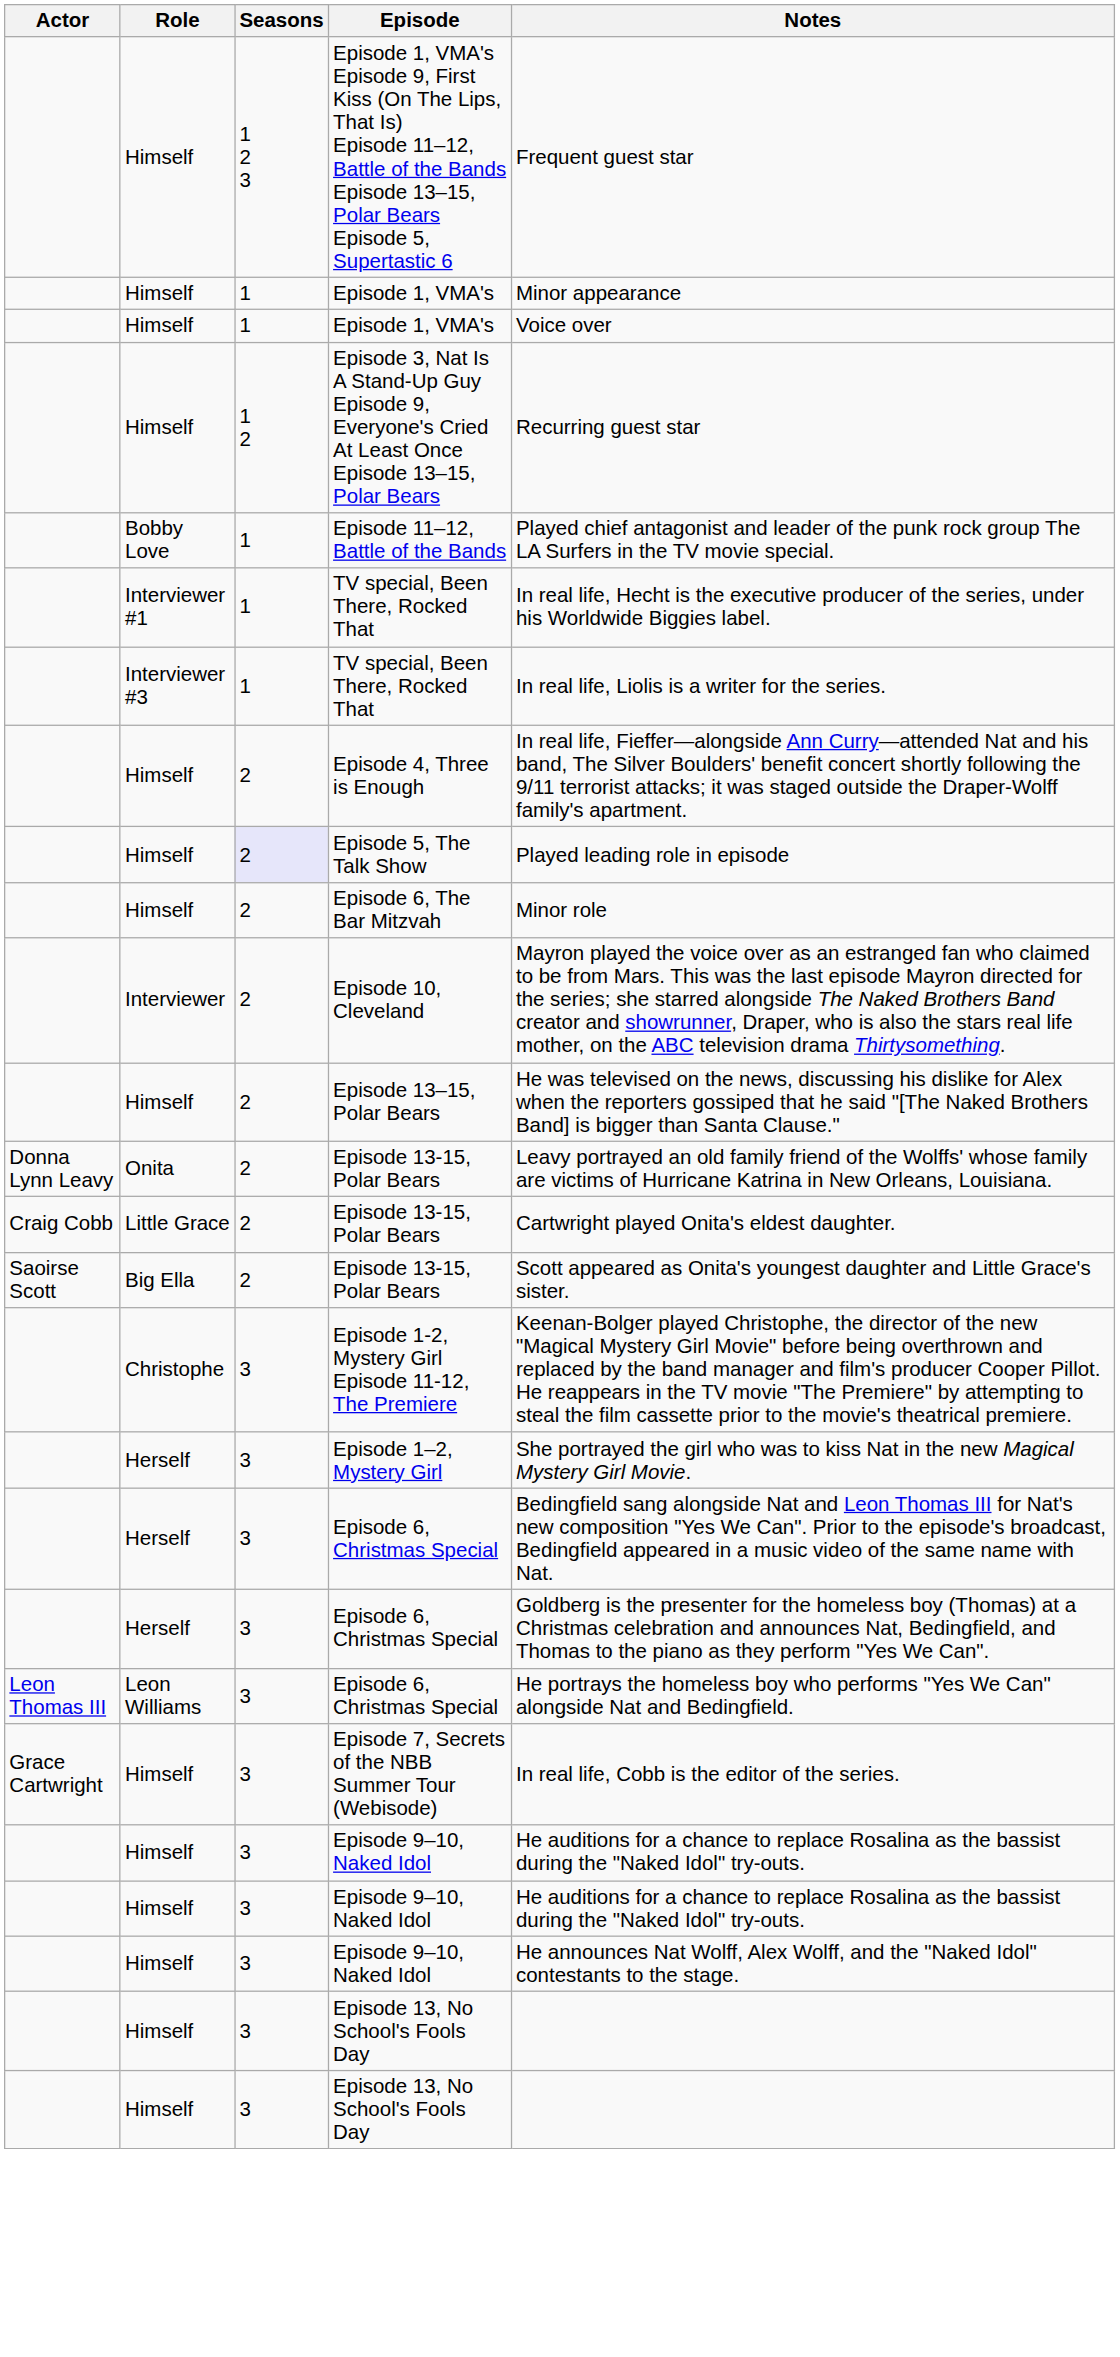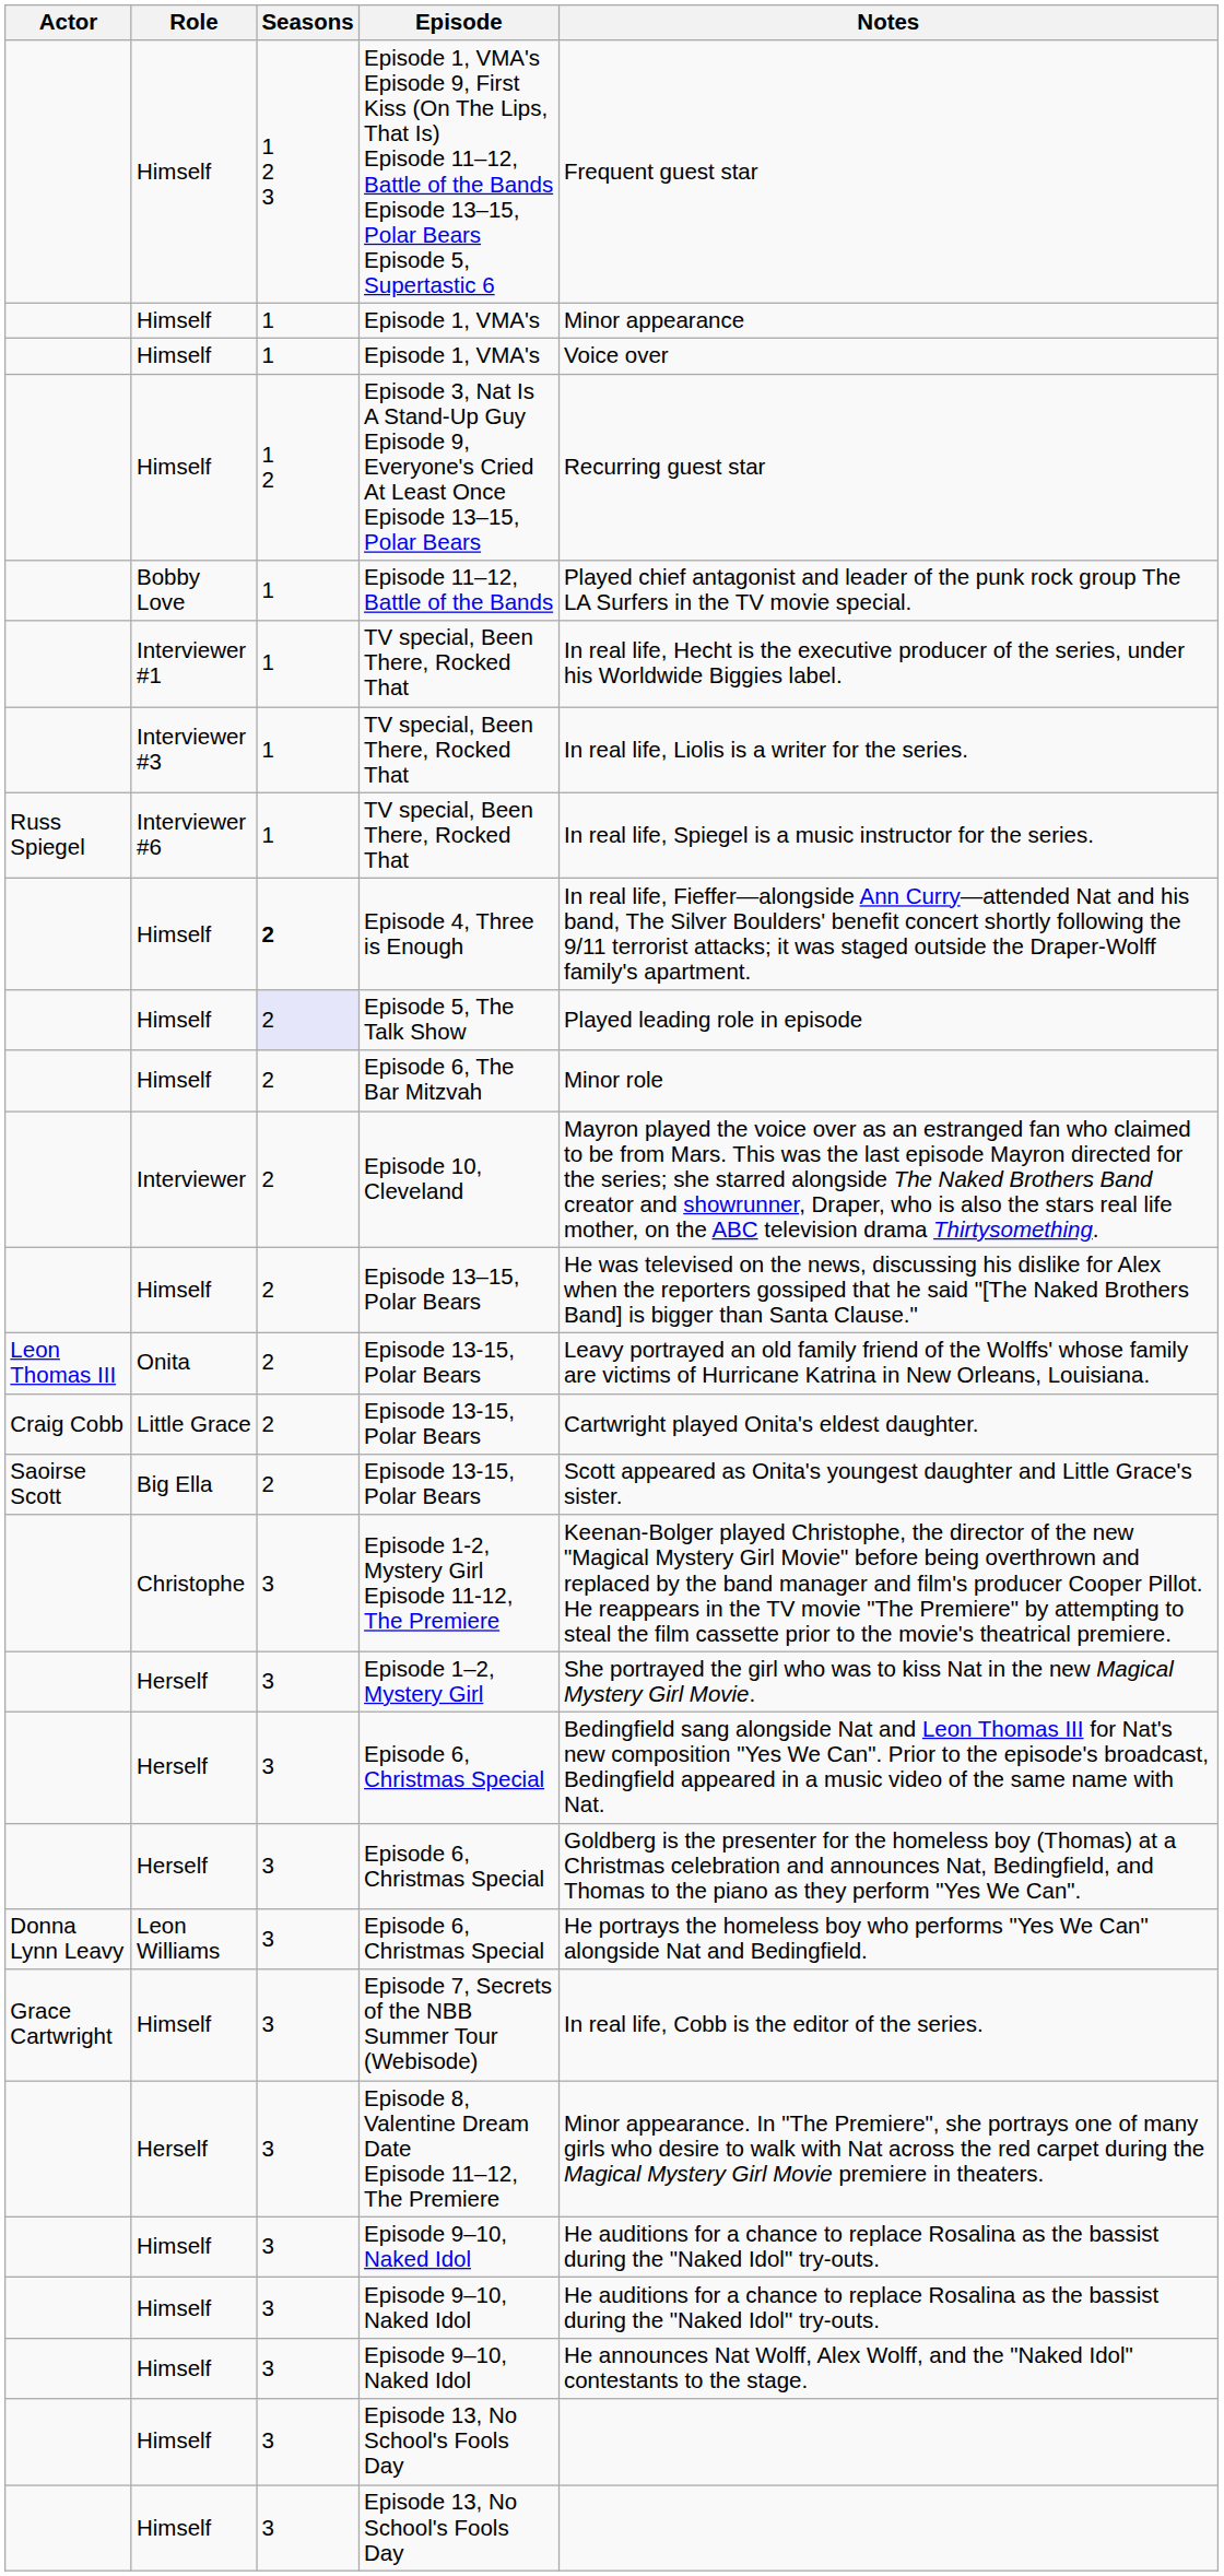+ row: Russ Spiegel | Interviewer #6 | 1 | TV special, Been There, Rocked That | In real life, Spiegel is a music instructor for the series.
Episode 4, Three is Enough | Seasons: normal -> bold
Onita / Episode 13-15, Polar Bears | Actor: Donna Lynn Leavy -> Leon Thomas III
Leon Williams / Episode 6, Christmas Special | Actor: Leon Thomas III -> Donna Lynn Leavy
+ row: Herself | 3 | Episode 8, Valentine Dream Date Episode 11–12, The Premiere | Minor appearance. In "The Premiere", she portrays one of many girls who desire to walk with Nat across the red carpet during the Magical Mystery Girl Movie premiere in theaters.
